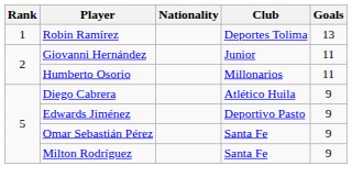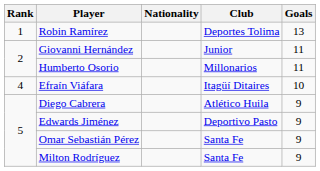+ row: 4 | Efraín Viáfara | Itagüí Ditaires | 10
